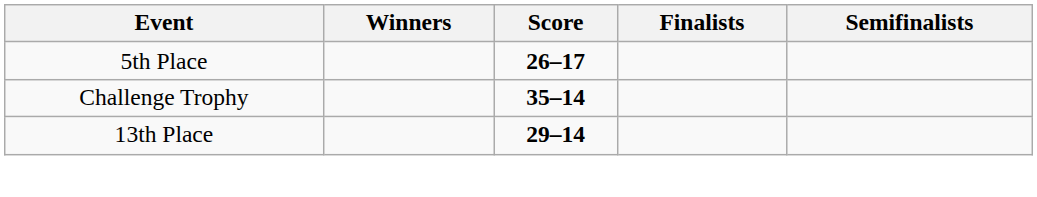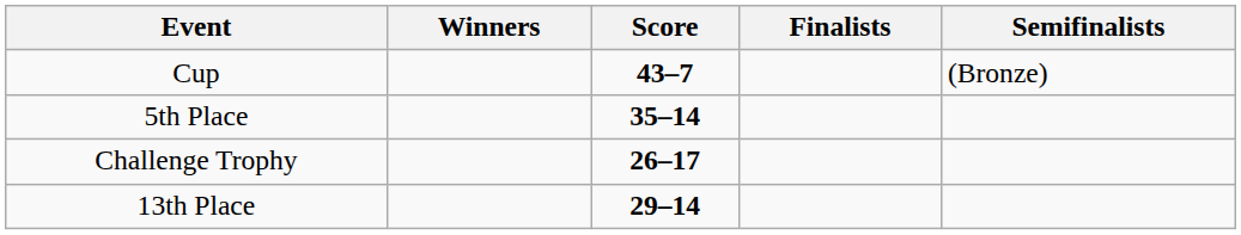+ row: Cup | 43–7 | (Bronze)
5th Place | Score: 26–17 -> 35–14
Challenge Trophy | Score: 35–14 -> 26–17
